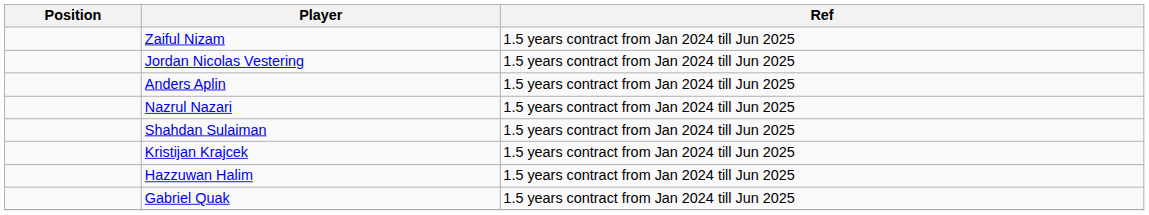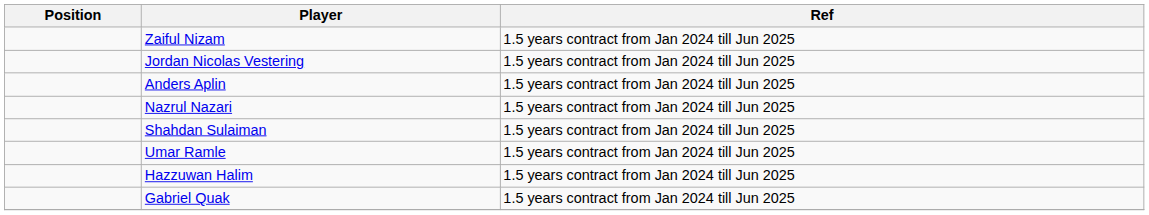+ row: Umar Ramle | 1.5 years contract from Jan 2024 till Jun 2025
- row: Kristijan Krajcek | 1.5 years contract from Jan 2024 till Jun 2025
